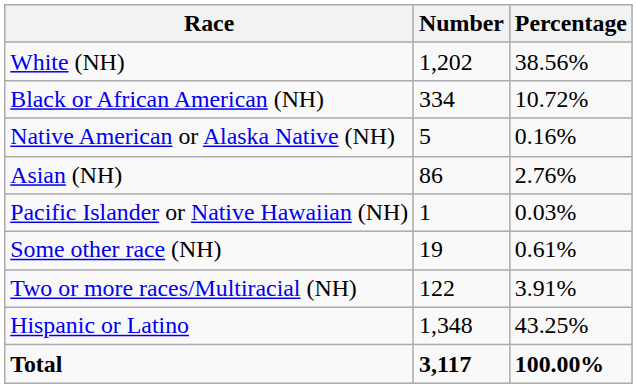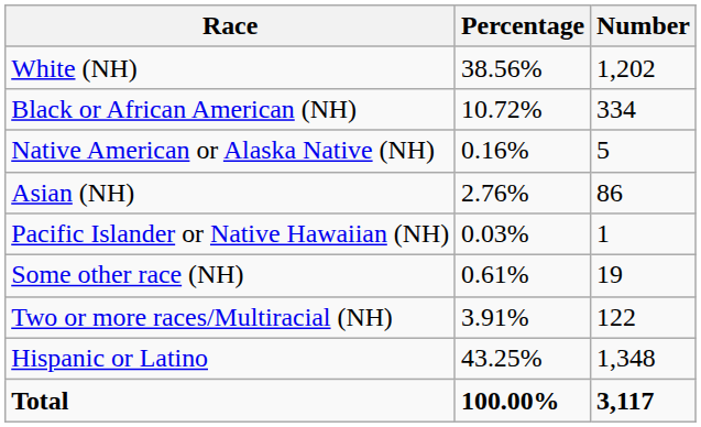columns swapped: Number <-> Percentage
